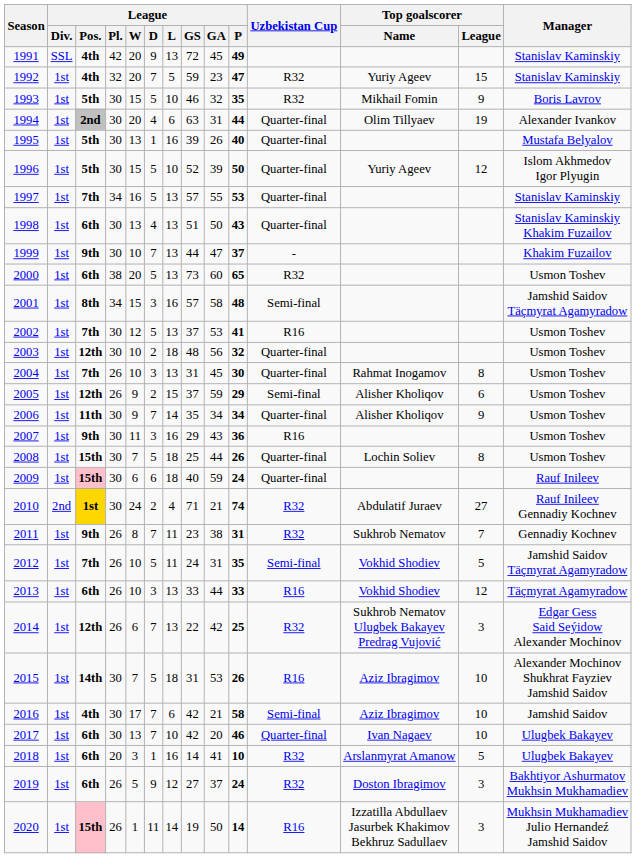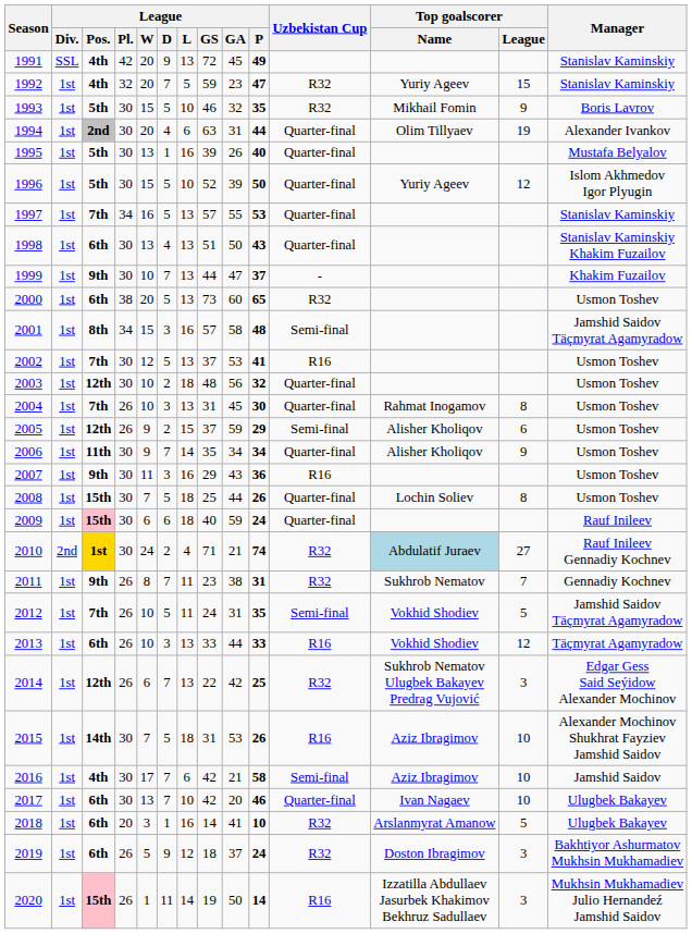2010 | Top goalscorer / Name: no background -> lightblue background
2019 | League / GS: 27 -> 18
